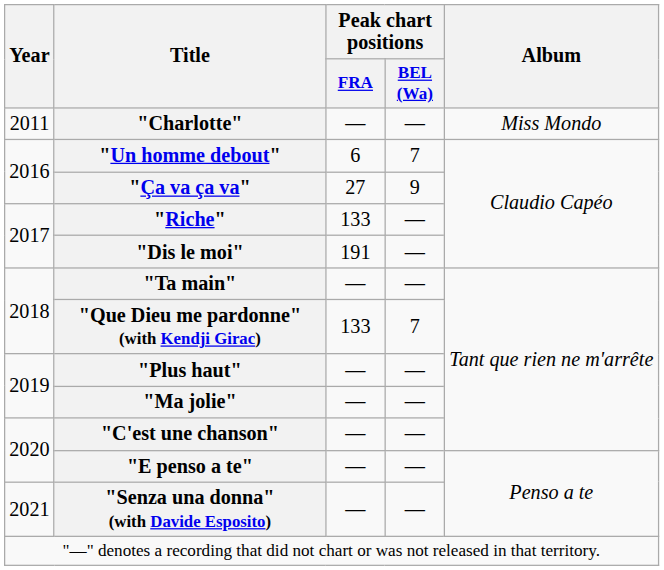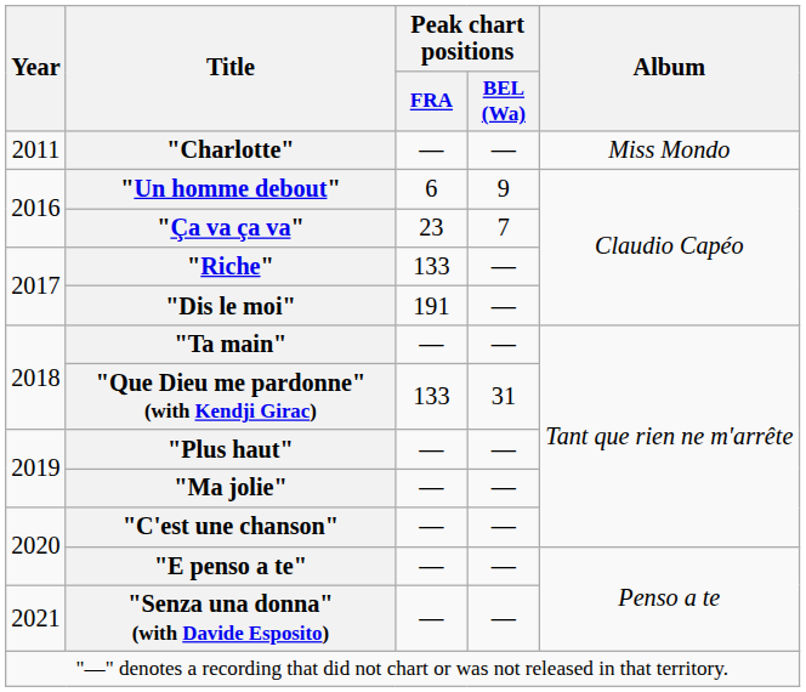"Un homme debout" | Peak chart positions / BEL (Wa): 7 -> 9
"Ça va ça va" | Peak chart positions / FRA: 27 -> 23
"Ça va ça va" | Peak chart positions / BEL (Wa): 9 -> 7
"Que Dieu me pardonne" (with Kendji Girac) | Peak chart positions / BEL (Wa): 7 -> 31
